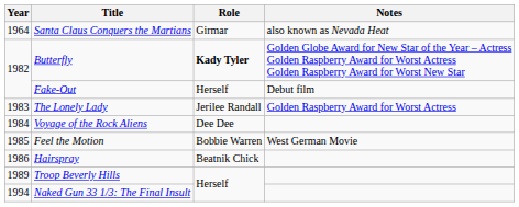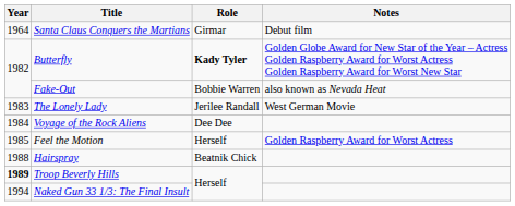Santa Claus Conquers the Martians | Notes: also known as Nevada Heat -> Debut film
Fake-Out | Role: Herself -> Bobbie Warren
Fake-Out | Notes: Debut film -> also known as Nevada Heat
The Lonely Lady | Notes: Golden Raspberry Award for Worst Actress -> West German Movie
Feel the Motion | Role: Bobbie Warren -> Herself
Feel the Motion | Notes: West German Movie -> Golden Raspberry Award for Worst Actress
Hairspray | Year: 1986 -> 1988
Troop Beverly Hills | Year: normal -> bold
